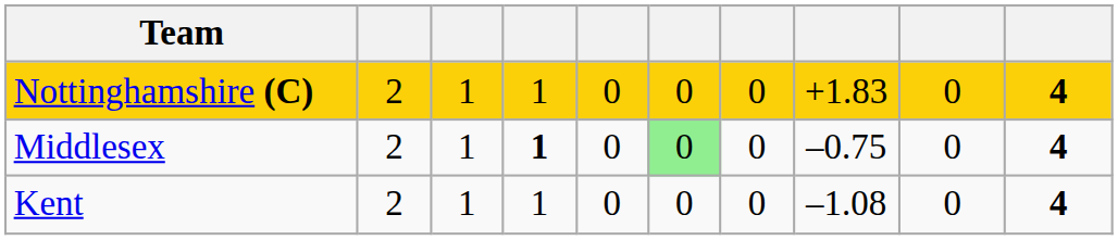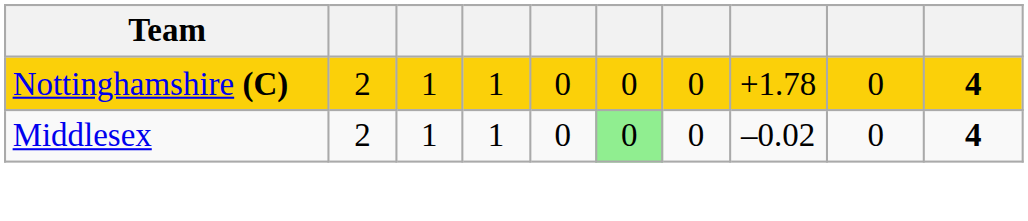Nottinghamshire (C) | column 8: +1.83 -> +1.78
Middlesex | column 4: bold -> normal
Middlesex | column 8: –0.75 -> –0.02
- row: Kent | 2 | 1 | 1 | 0 | 0 | 0 | –1.08 | 0 | 4
